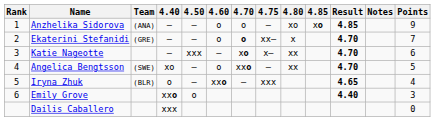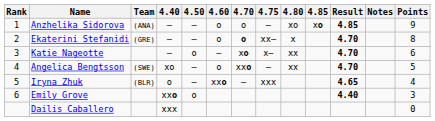Ekaterini Stefanidi | Points: 7 -> 8
Katie Nageotte | 4.50: xxx -> o
